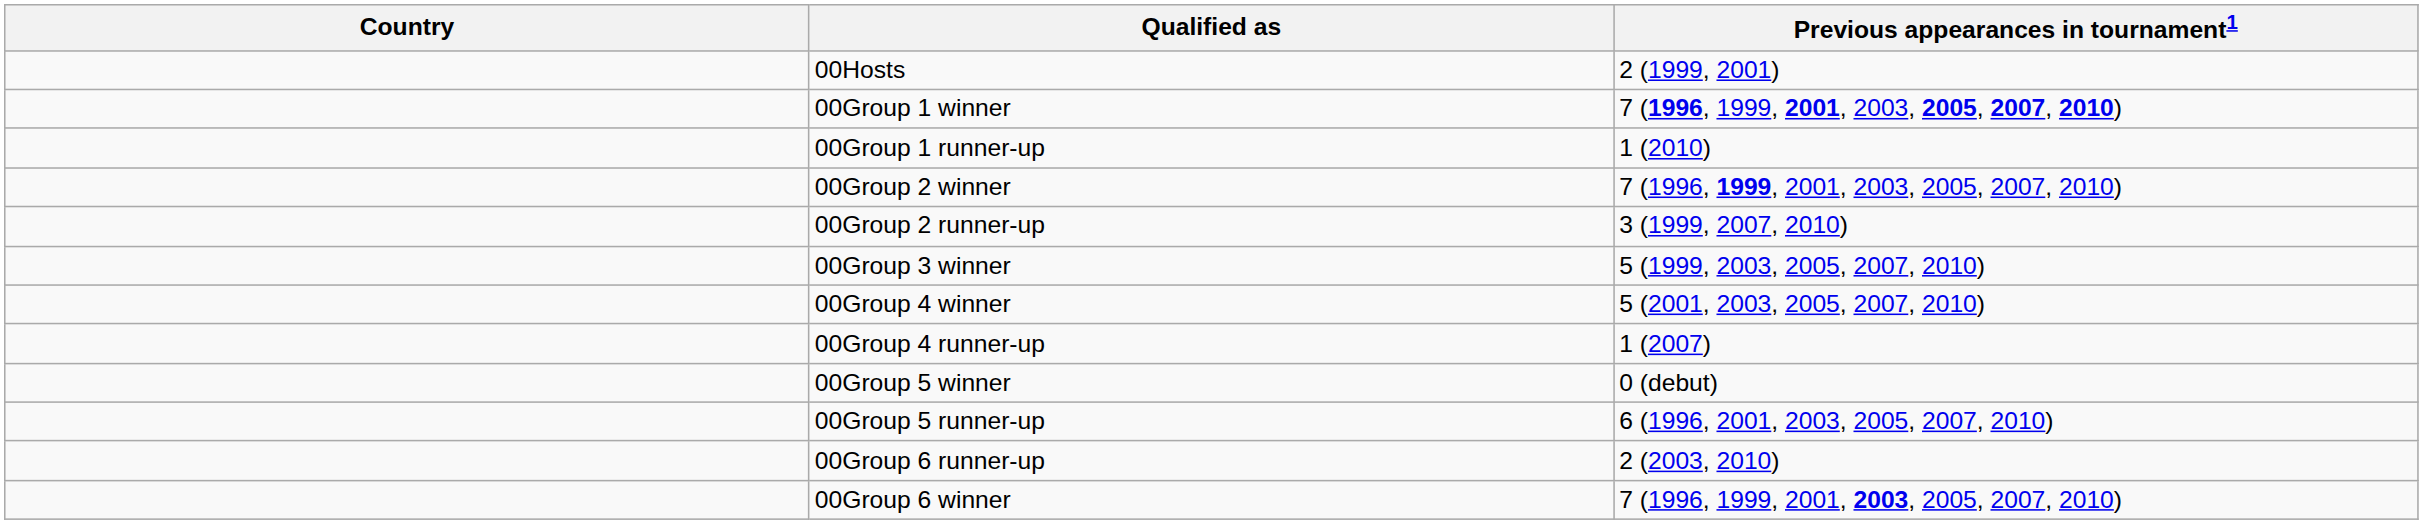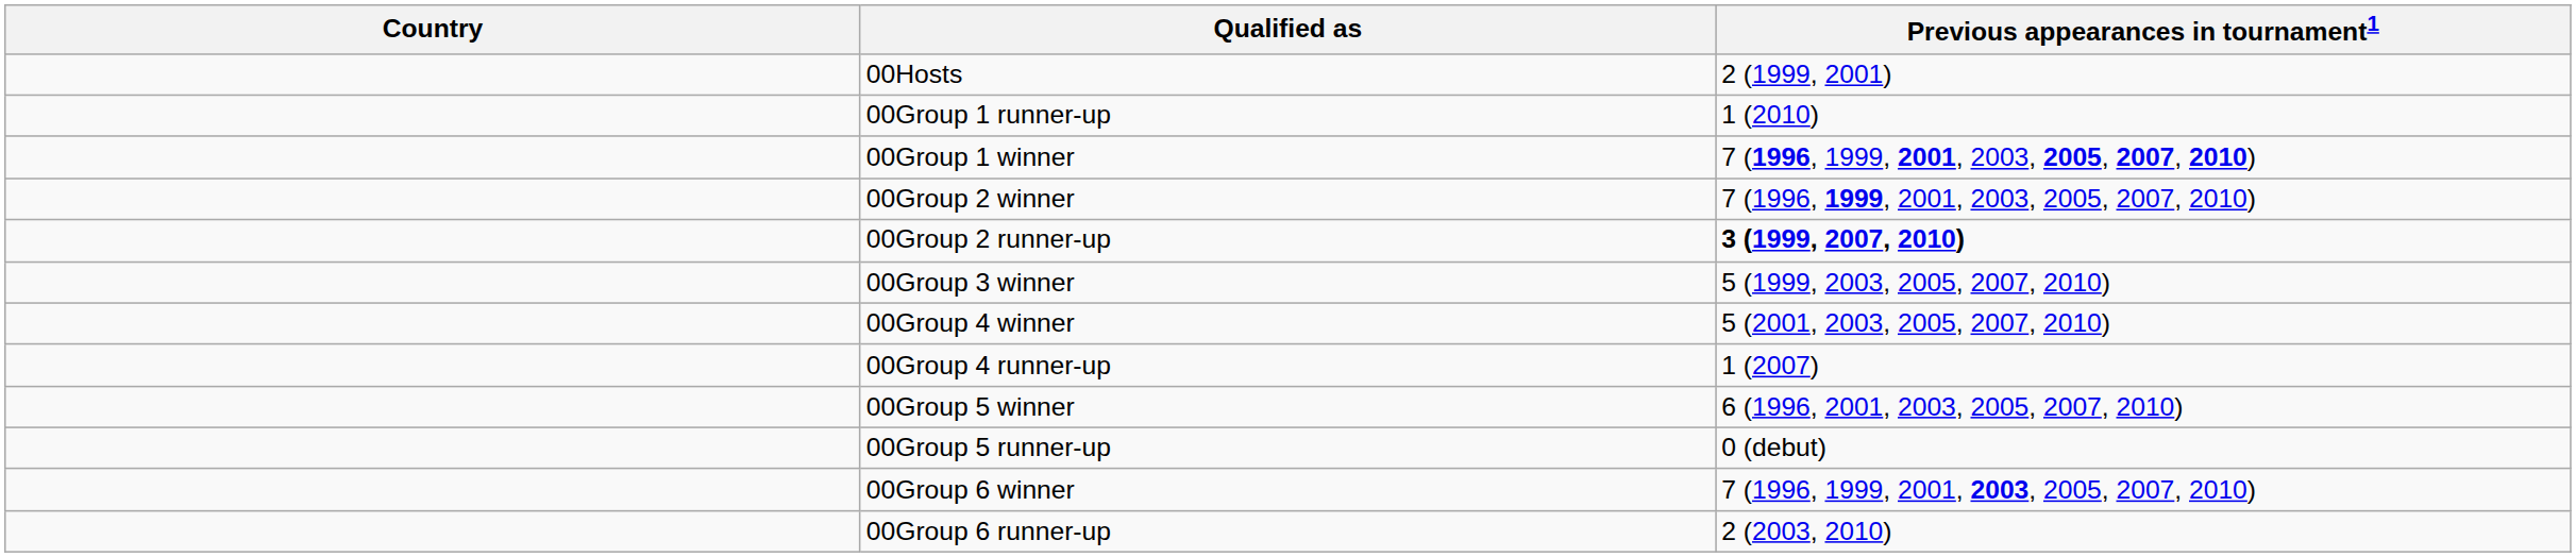rows swapped: 00Group 1 winner <-> 00Group 1 runner-up
00Group 2 runner-up | Previous appearances in tournament1: normal -> bold
00Group 5 winner | Previous appearances in tournament1: 0 (debut) -> 6 (1996, 2001, 2003, 2005, 2007, 2010)
00Group 5 runner-up | Previous appearances in tournament1: 6 (1996, 2001, 2003, 2005, 2007, 2010) -> 0 (debut)
rows swapped: 00Group 6 winner <-> 00Group 6 runner-up
